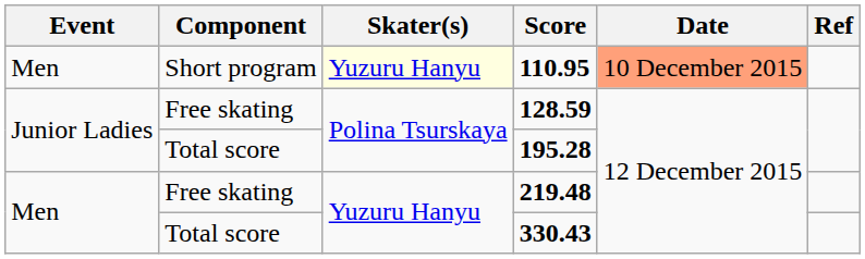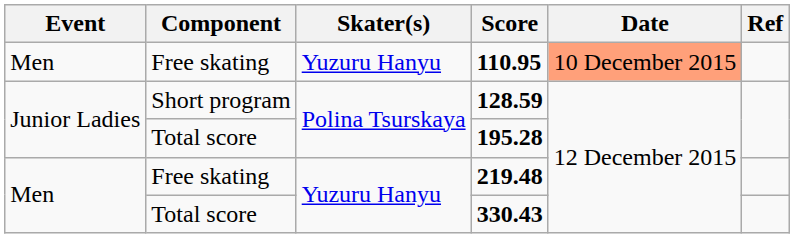110.95 | Component: Short program -> Free skating
110.95 | Skater(s): lightyellow background -> no background
128.59 | Component: Free skating -> Short program
